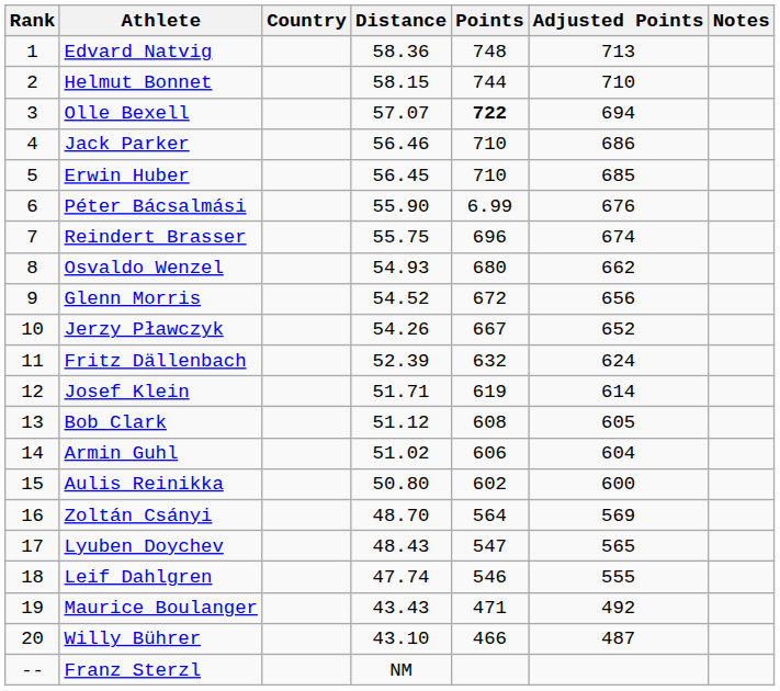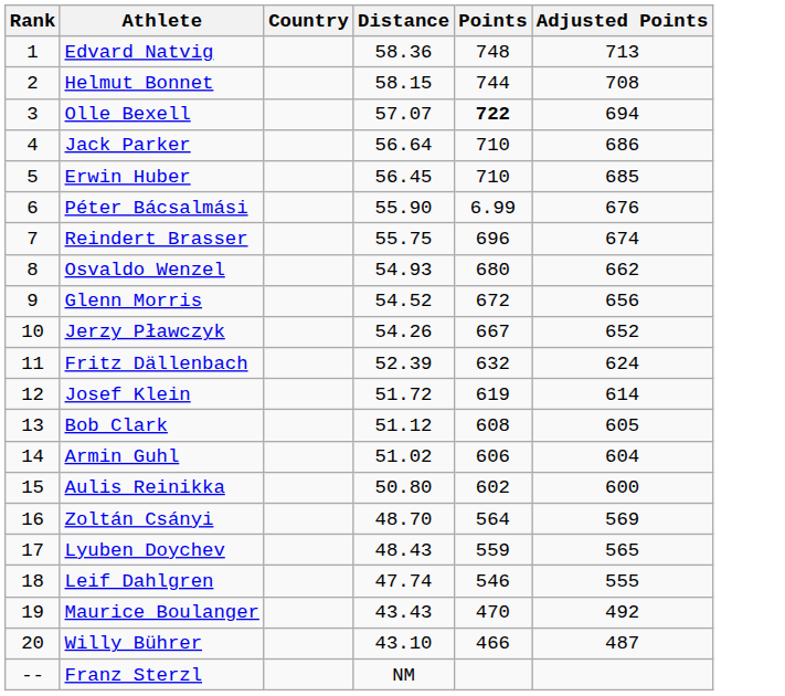- column: Notes
Helmut Bonnet | Adjusted Points: 710 -> 708
Jack Parker | Distance: 56.46 -> 56.64
Josef Klein | Distance: 51.71 -> 51.72
Lyuben Doychev | Points: 547 -> 559
Maurice Boulanger | Points: 471 -> 470
